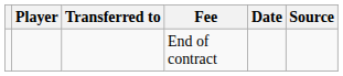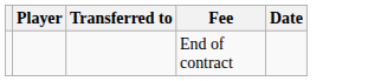- column: Source
